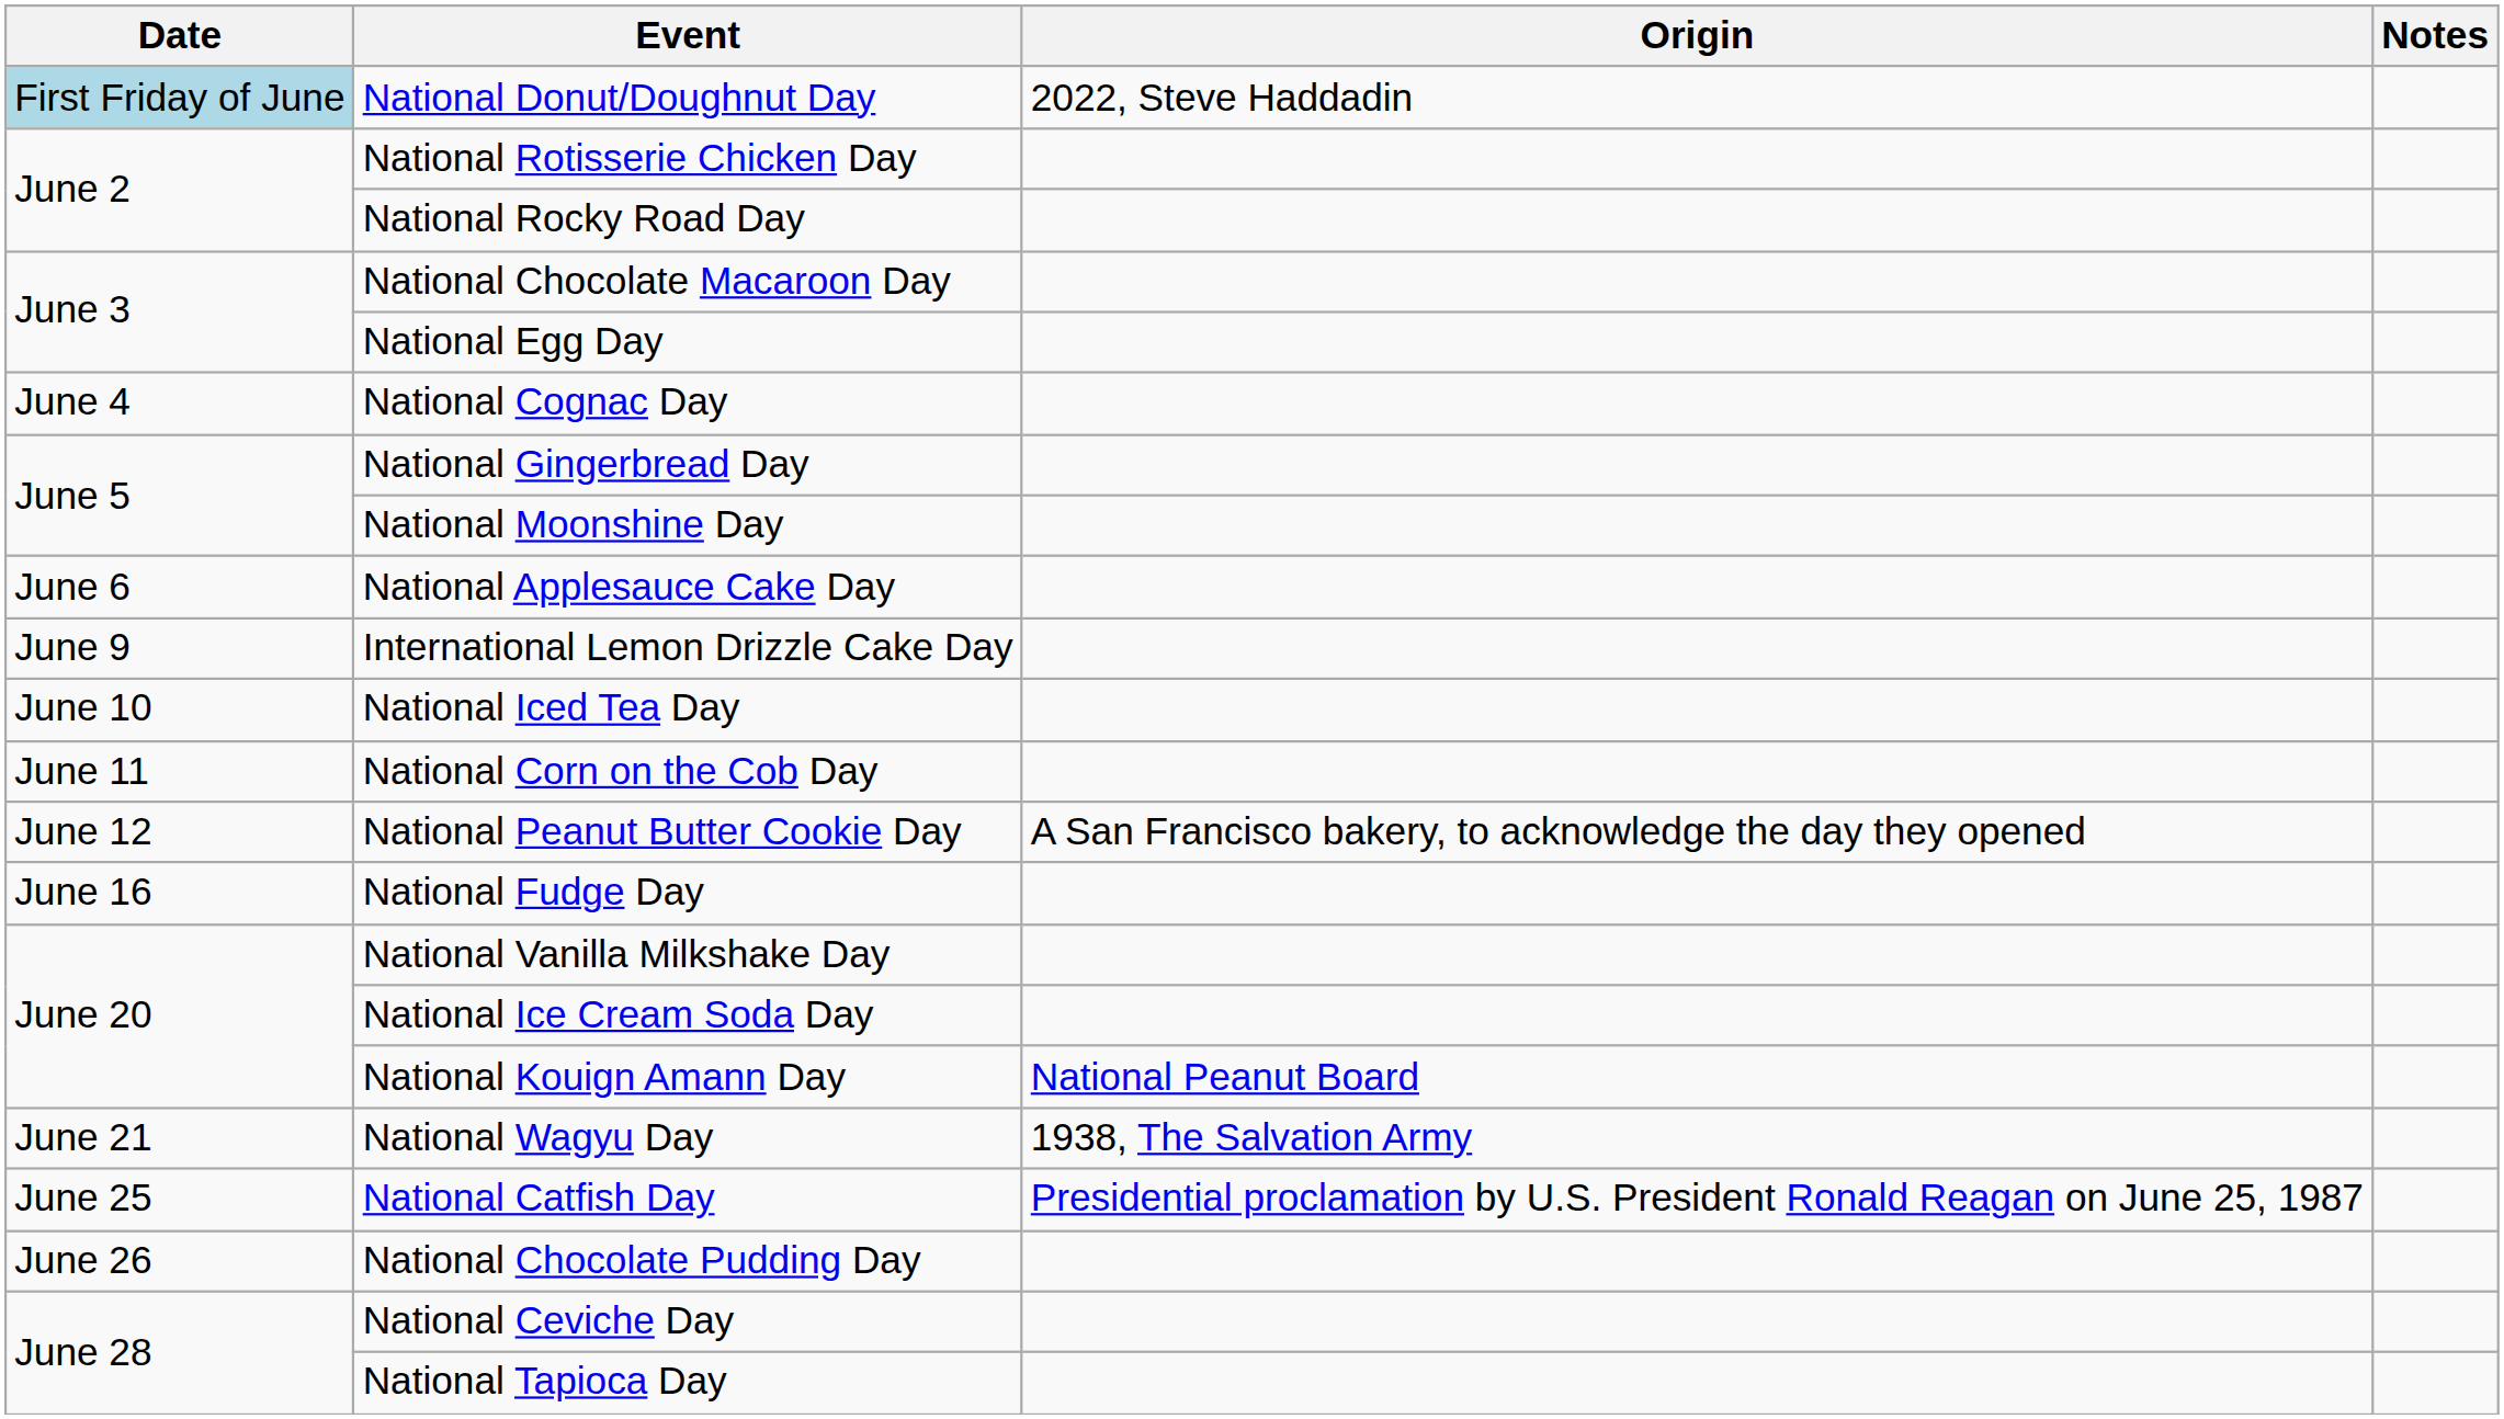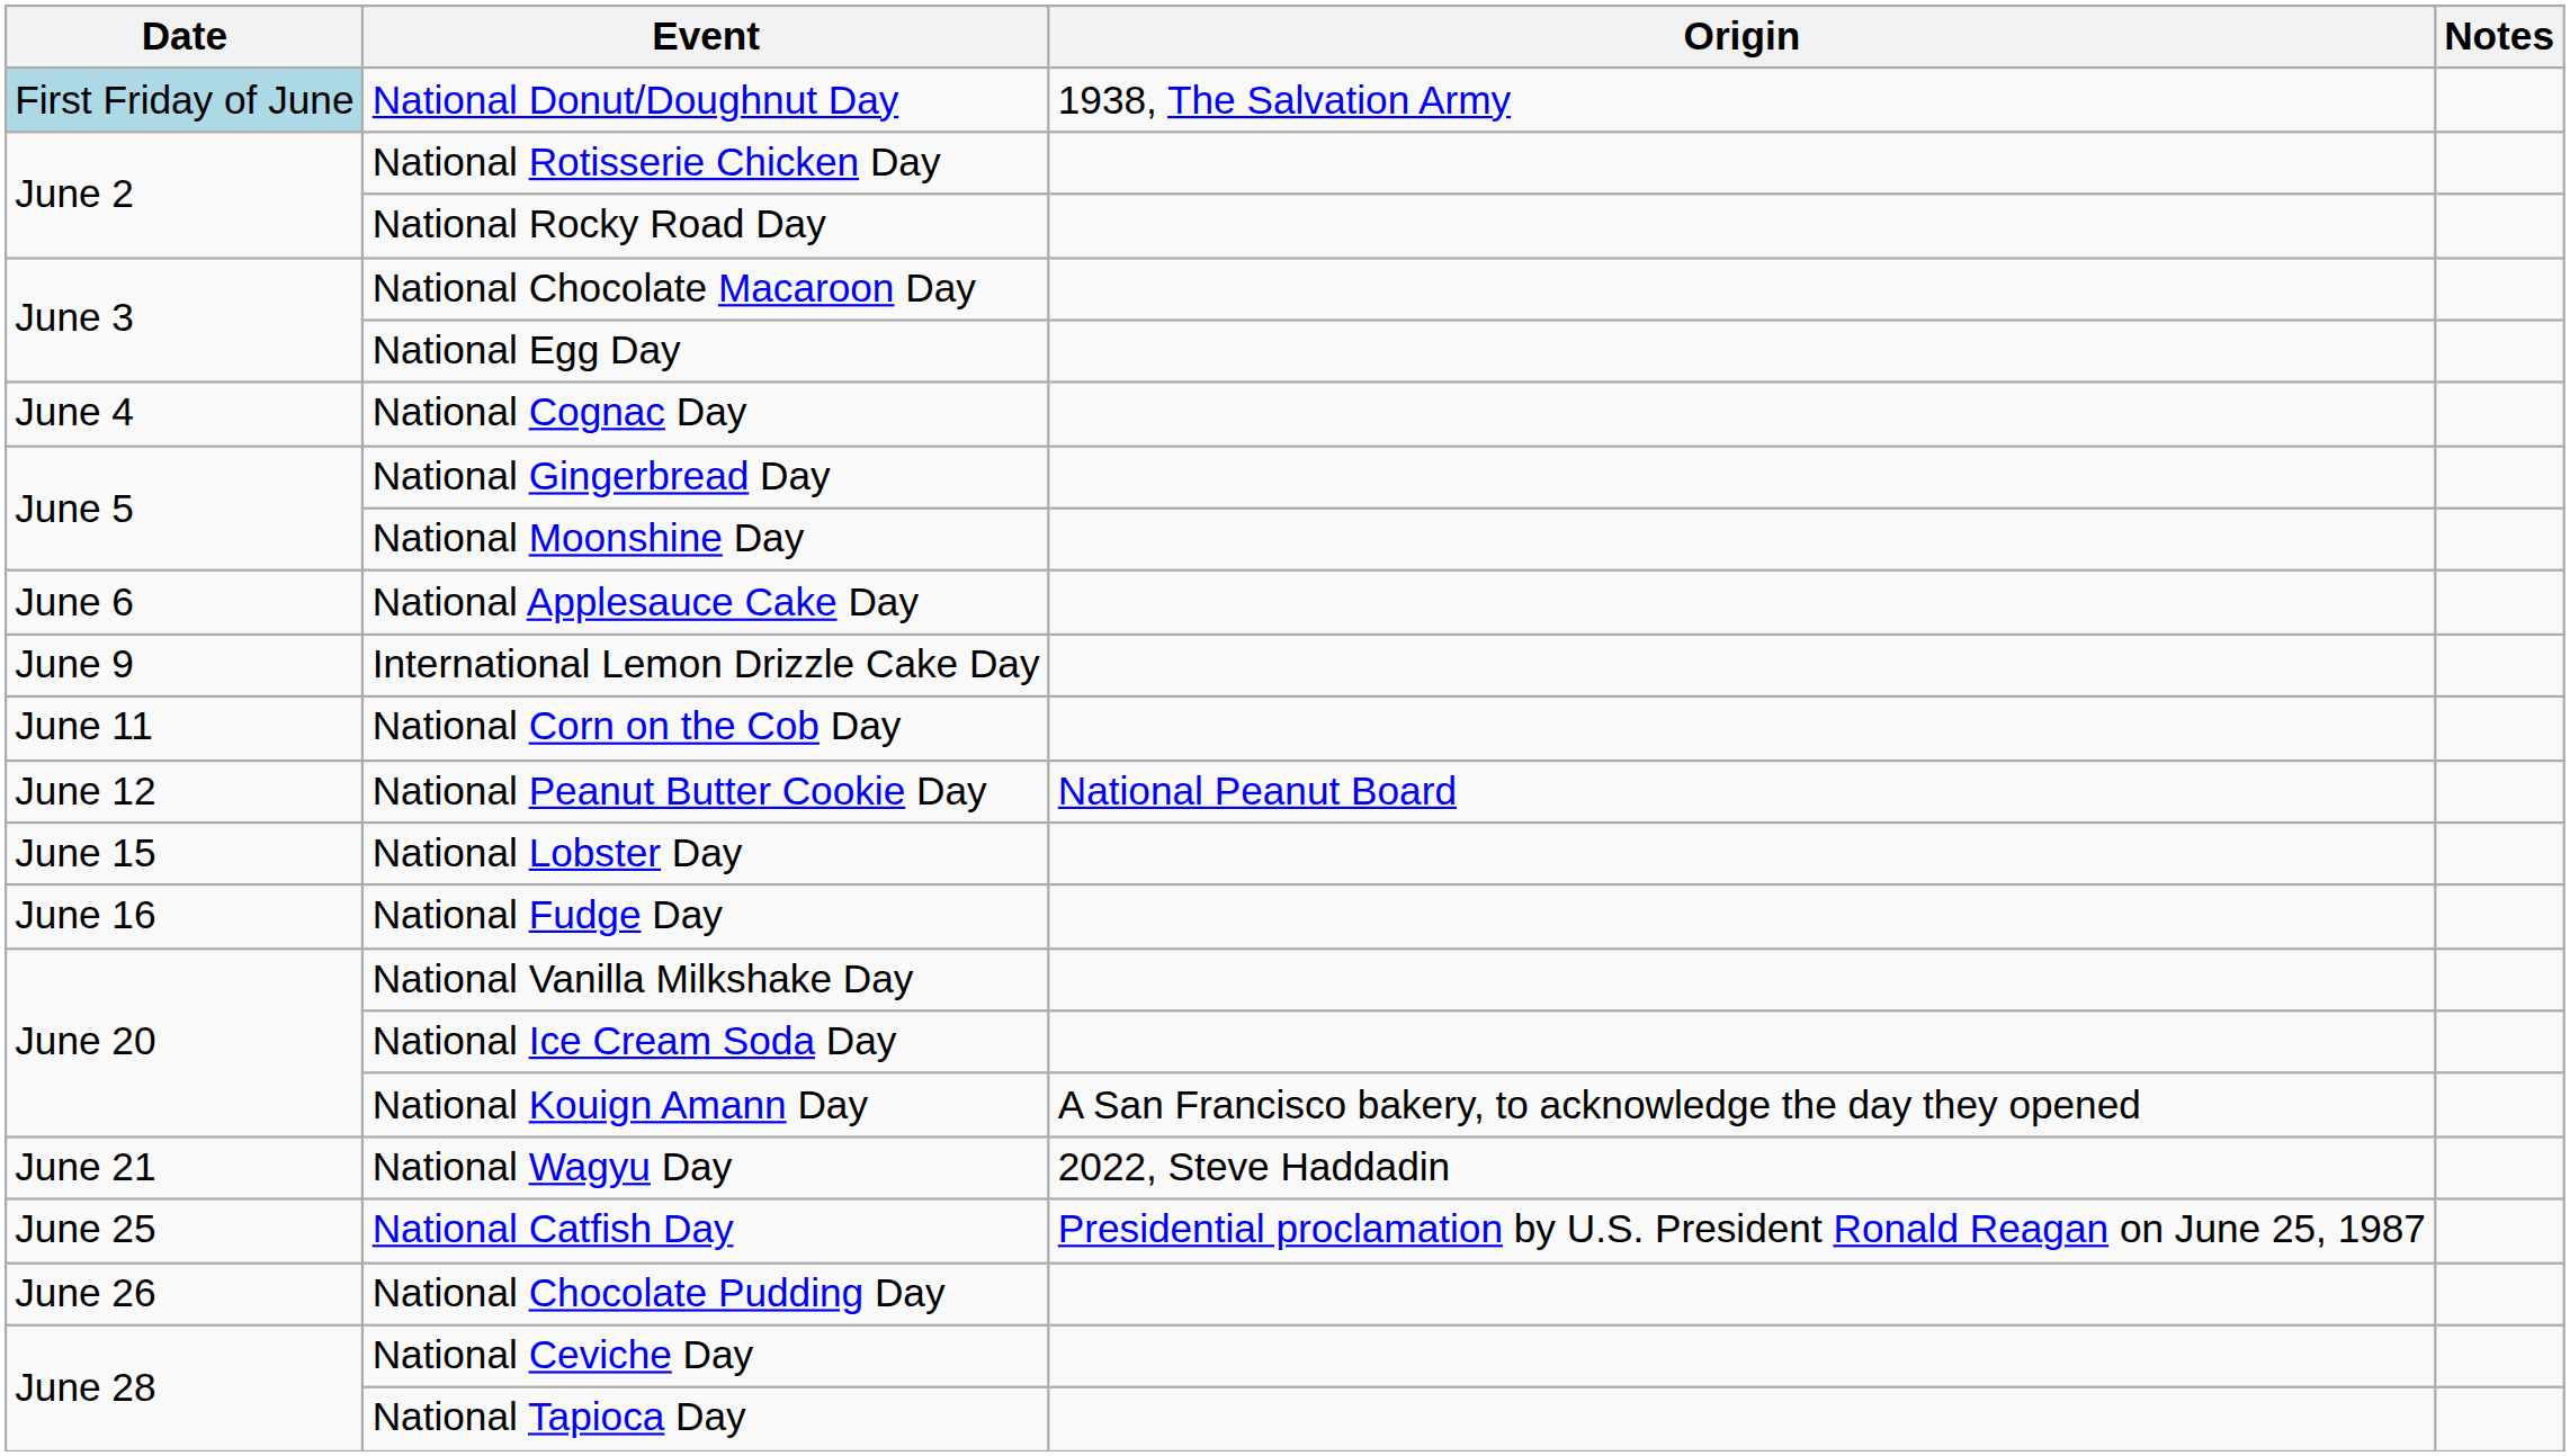National Donut/Doughnut Day | Origin: 2022, Steve Haddadin -> 1938, The Salvation Army
- row: June 10 | National Iced Tea Day
National Peanut Butter Cookie Day | Origin: A San Francisco bakery, to acknowledge the day they opened -> National Peanut Board
+ row: June 15 | National Lobster Day
National Kouign Amann Day | Origin: National Peanut Board -> A San Francisco bakery, to acknowledge the day they opened
National Wagyu Day | Origin: 1938, The Salvation Army -> 2022, Steve Haddadin
